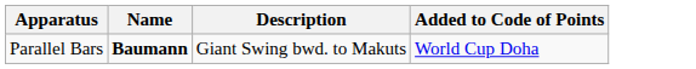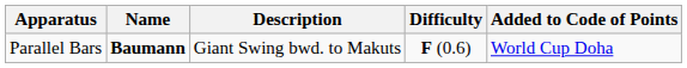+ column: Difficulty | F (0.6)
